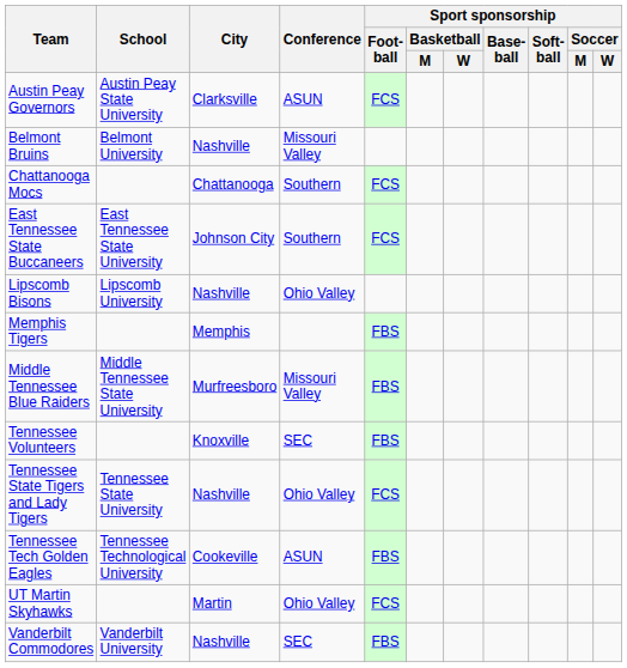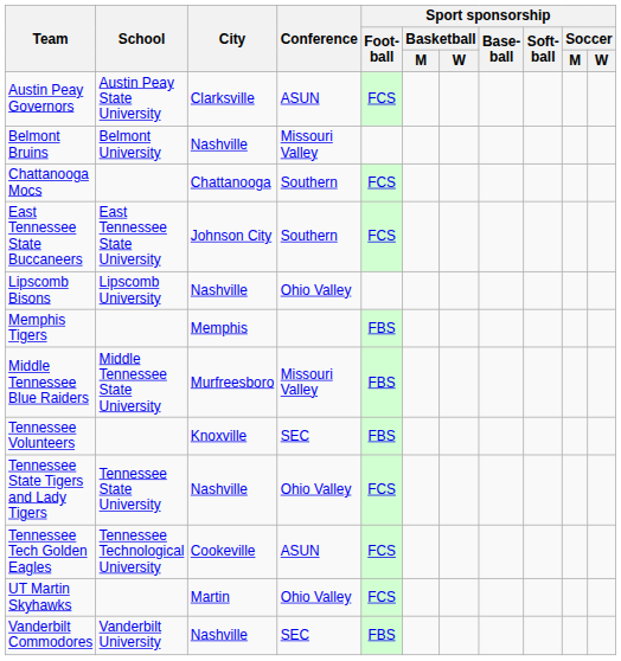Tennessee Tech Golden Eagles | Sport sponsorship / Foot- ball: FBS -> FCS
